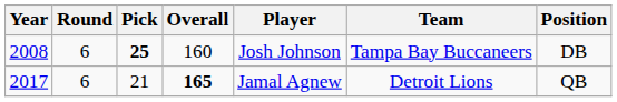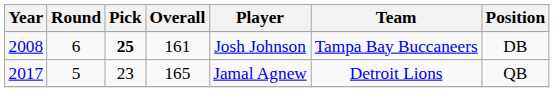2008 | Overall: 160 -> 161
2017 | Round: 6 -> 5
2017 | Pick: 21 -> 23
2017 | Overall: bold -> normal
